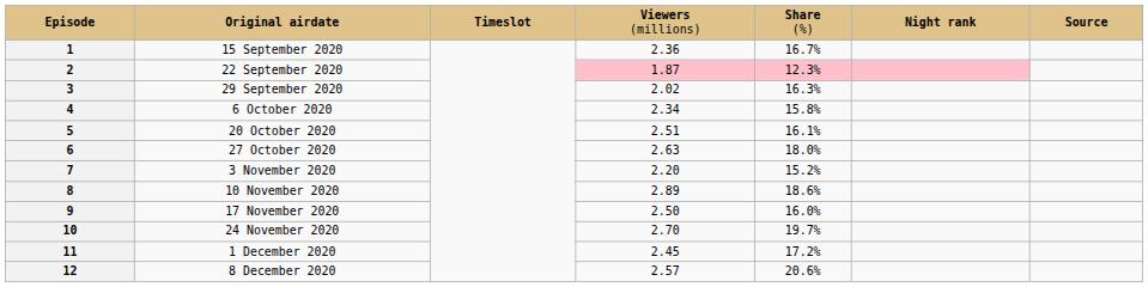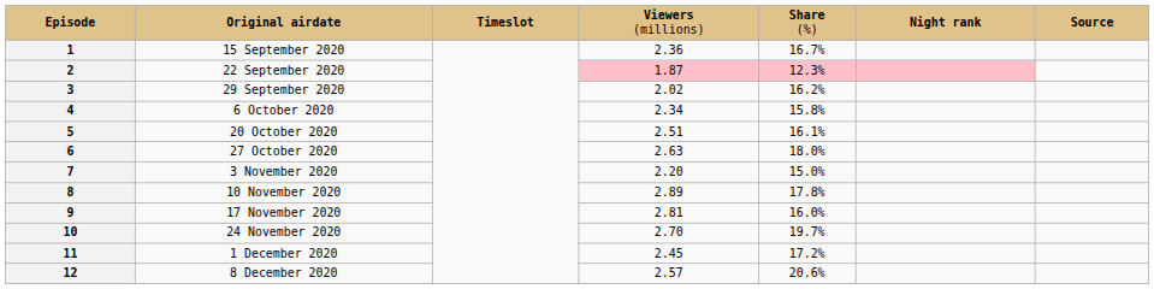3 | column 5: 16.3% -> 16.2%
7 | column 5: 15.2% -> 15.0%
8 | column 5: 18.6% -> 17.8%
9 | column 4: 2.50 -> 2.81
